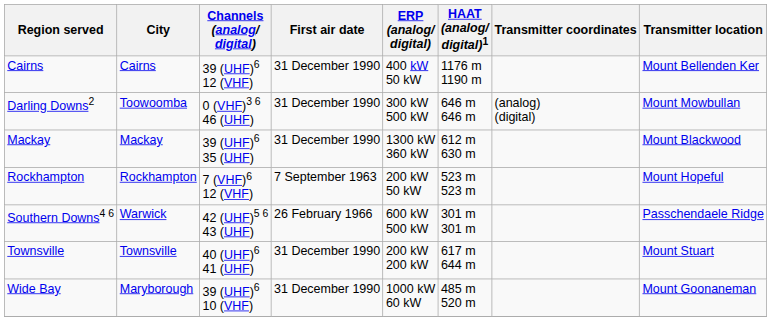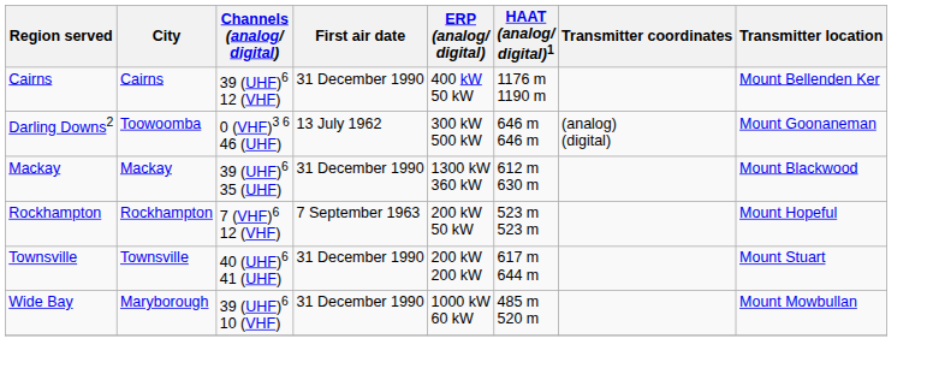Darling Downs2 | First air date: 31 December 1990 -> 13 July 1962
Darling Downs2 | Transmitter location: Mount Mowbullan -> Mount Goonaneman
- row: Southern Downs4 6 | Warwick | 42 (UHF)5 6 43 (UHF) | 26 February 1966 | 600 kW 500 kW | 301 m 301 m | Passchendaele Ridge
Wide Bay | Transmitter location: Mount Goonaneman -> Mount Mowbullan
